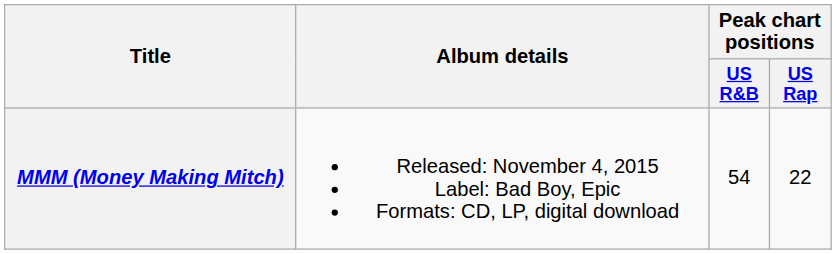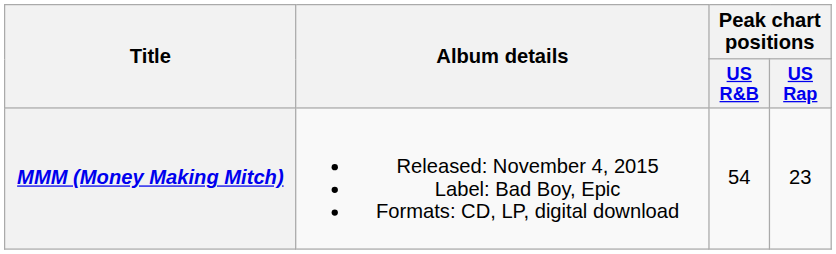MMM (Money Making Mitch) | Peak chart positions / US Rap: 22 -> 23
